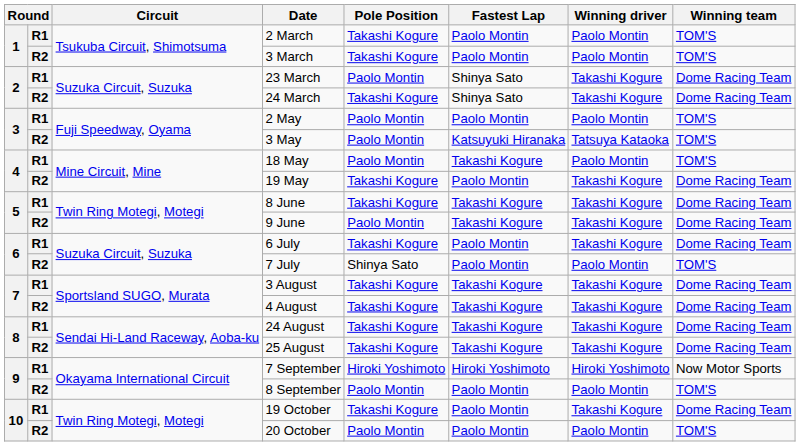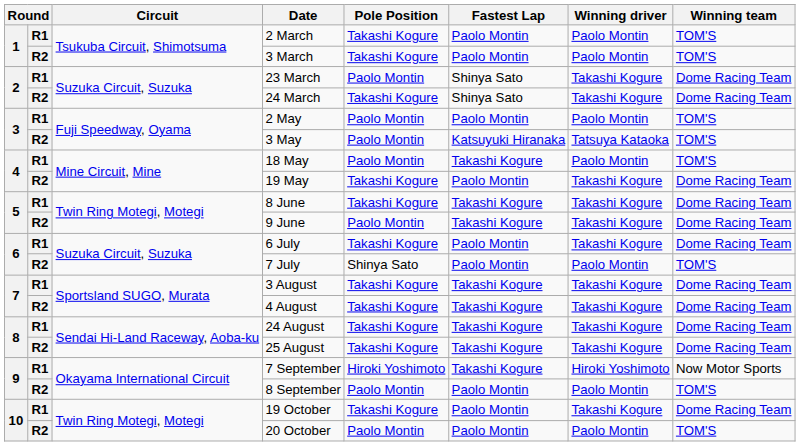7 September | Fastest Lap: Hiroki Yoshimoto -> Takashi Kogure
